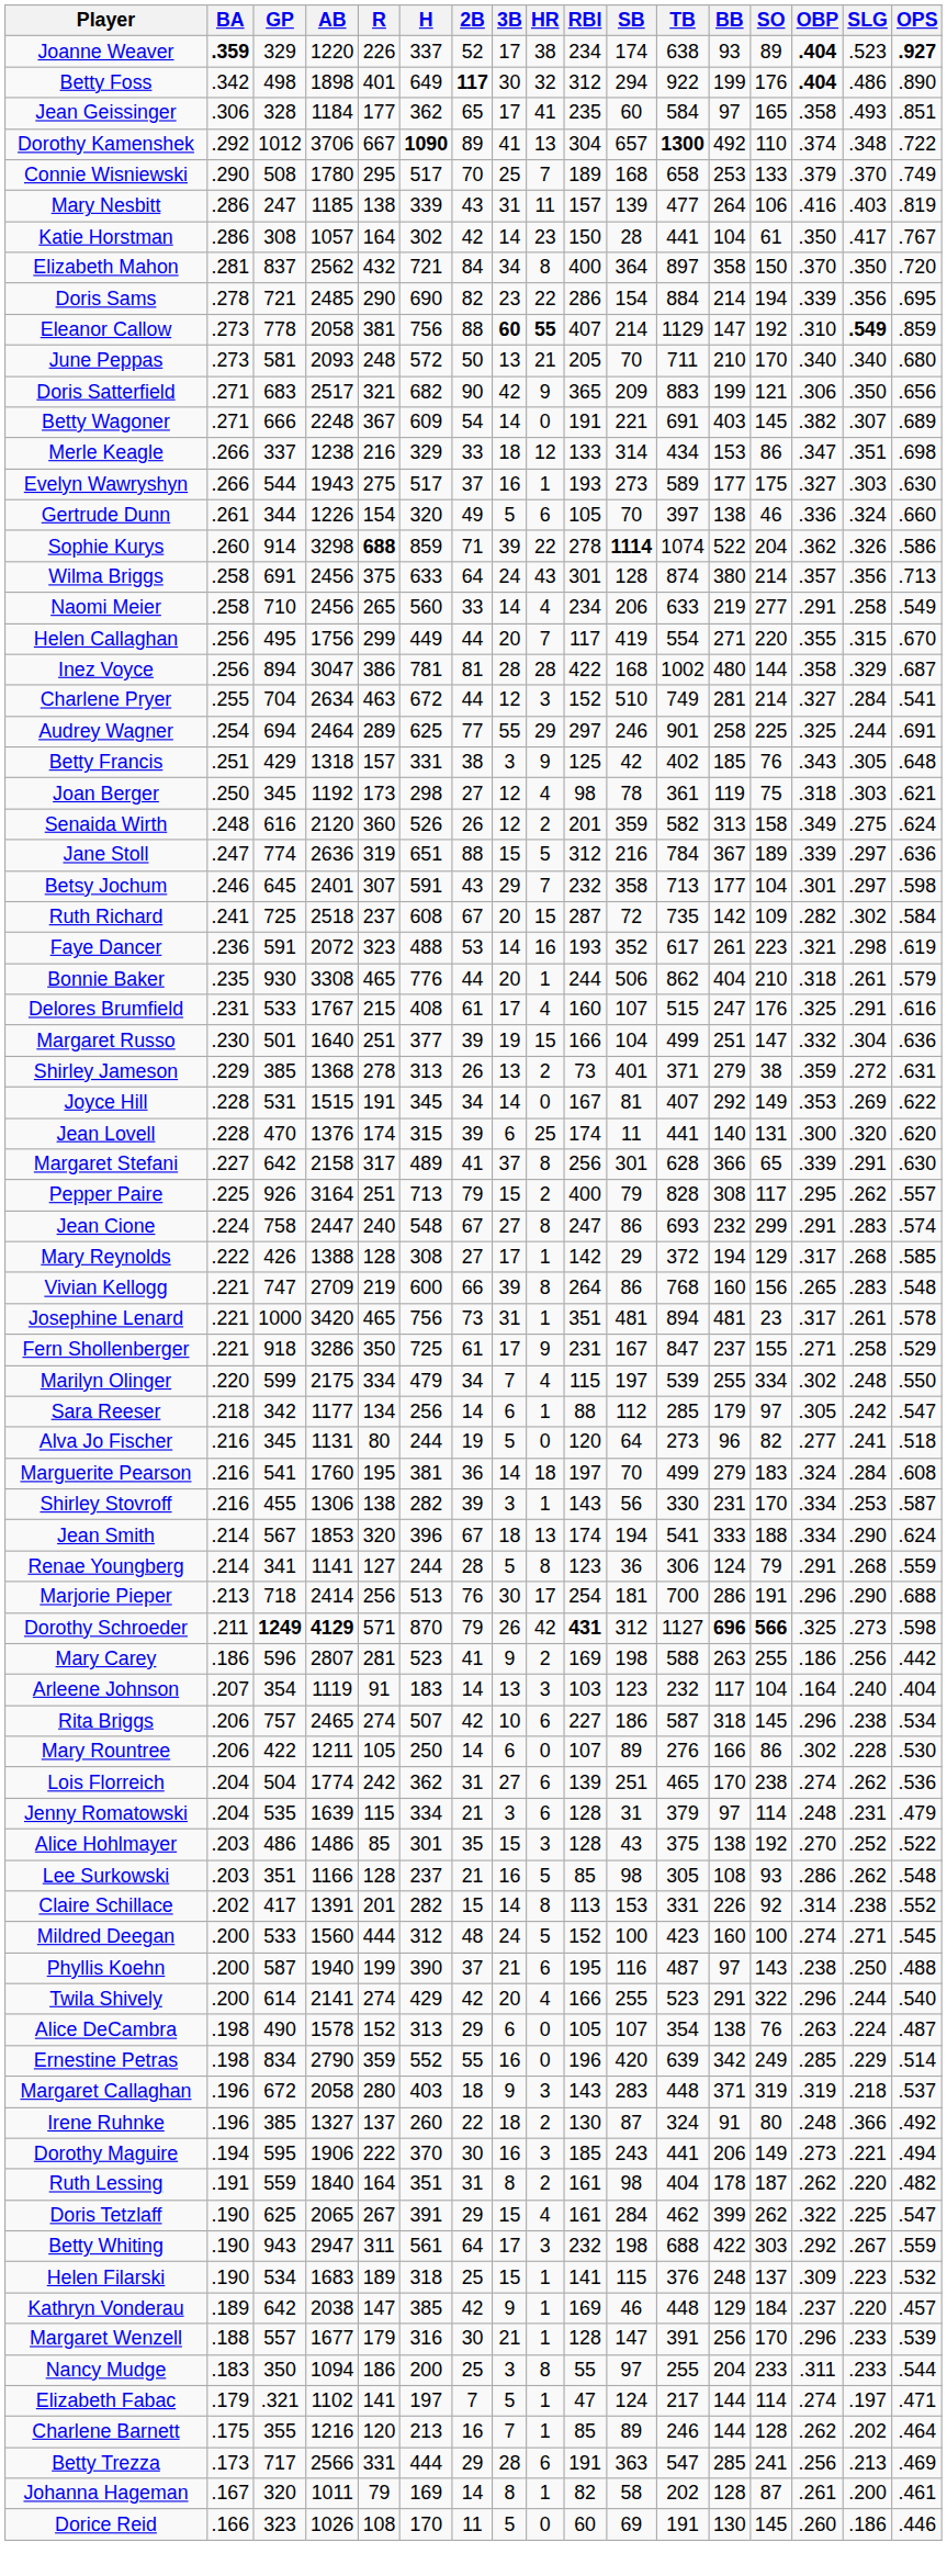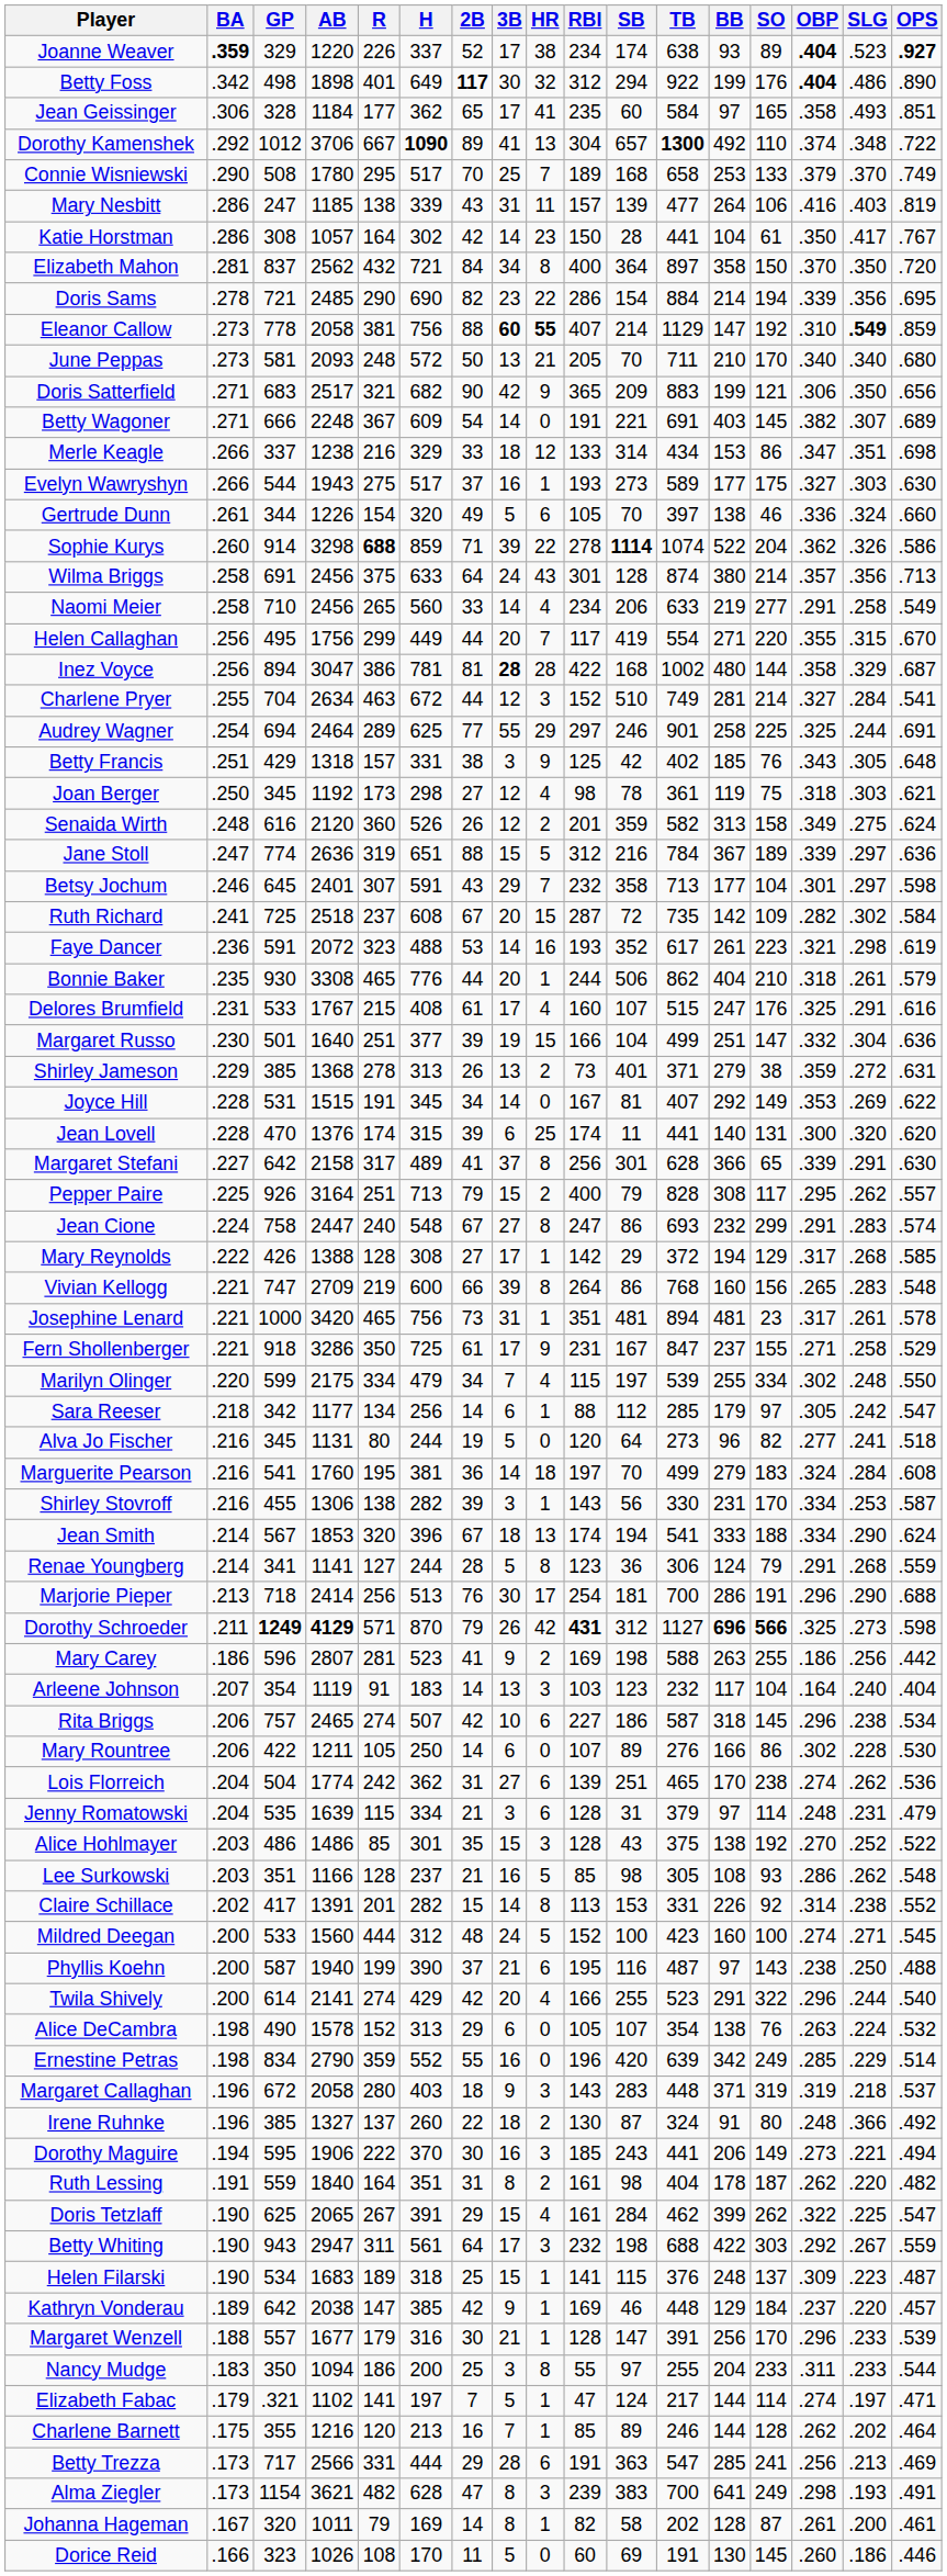Inez Voyce | 3B: normal -> bold
Alice DeCambra | OPS: .487 -> .532
Helen Filarski | OPS: .532 -> .487
+ row: Alma Ziegler | .173 | 1154 | 3621 | 482 | 628 | 47 | 8 | 3 | 239 | 383 | 700 | 641 | 249 | .298 | .193 | .491
